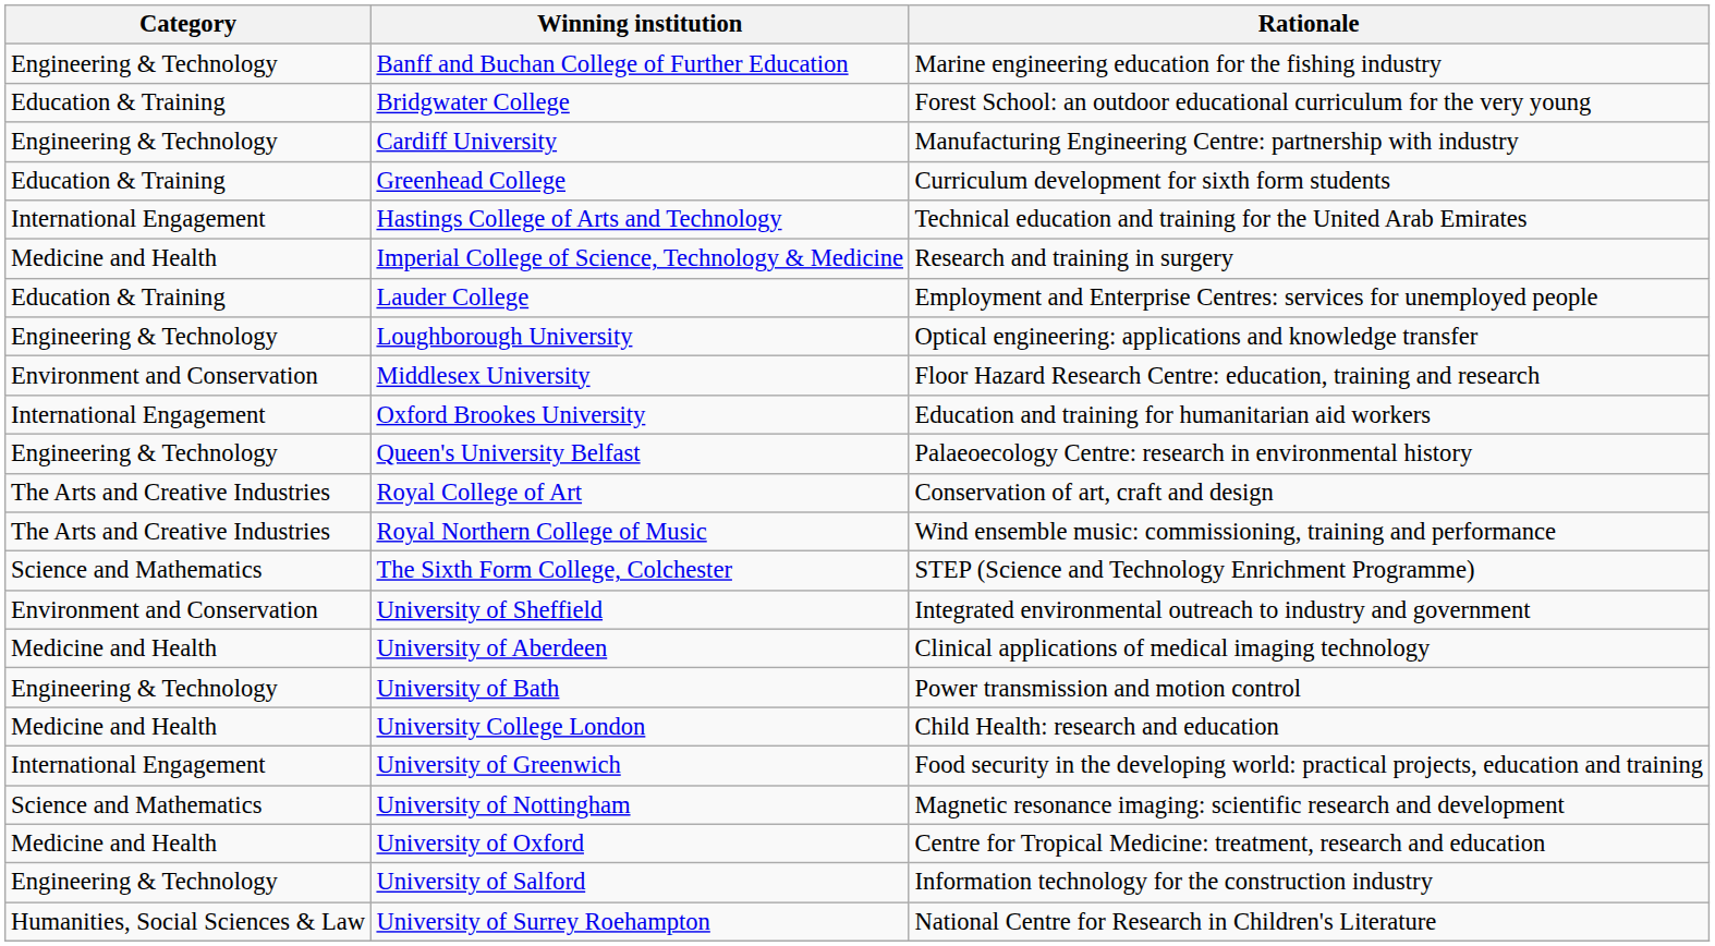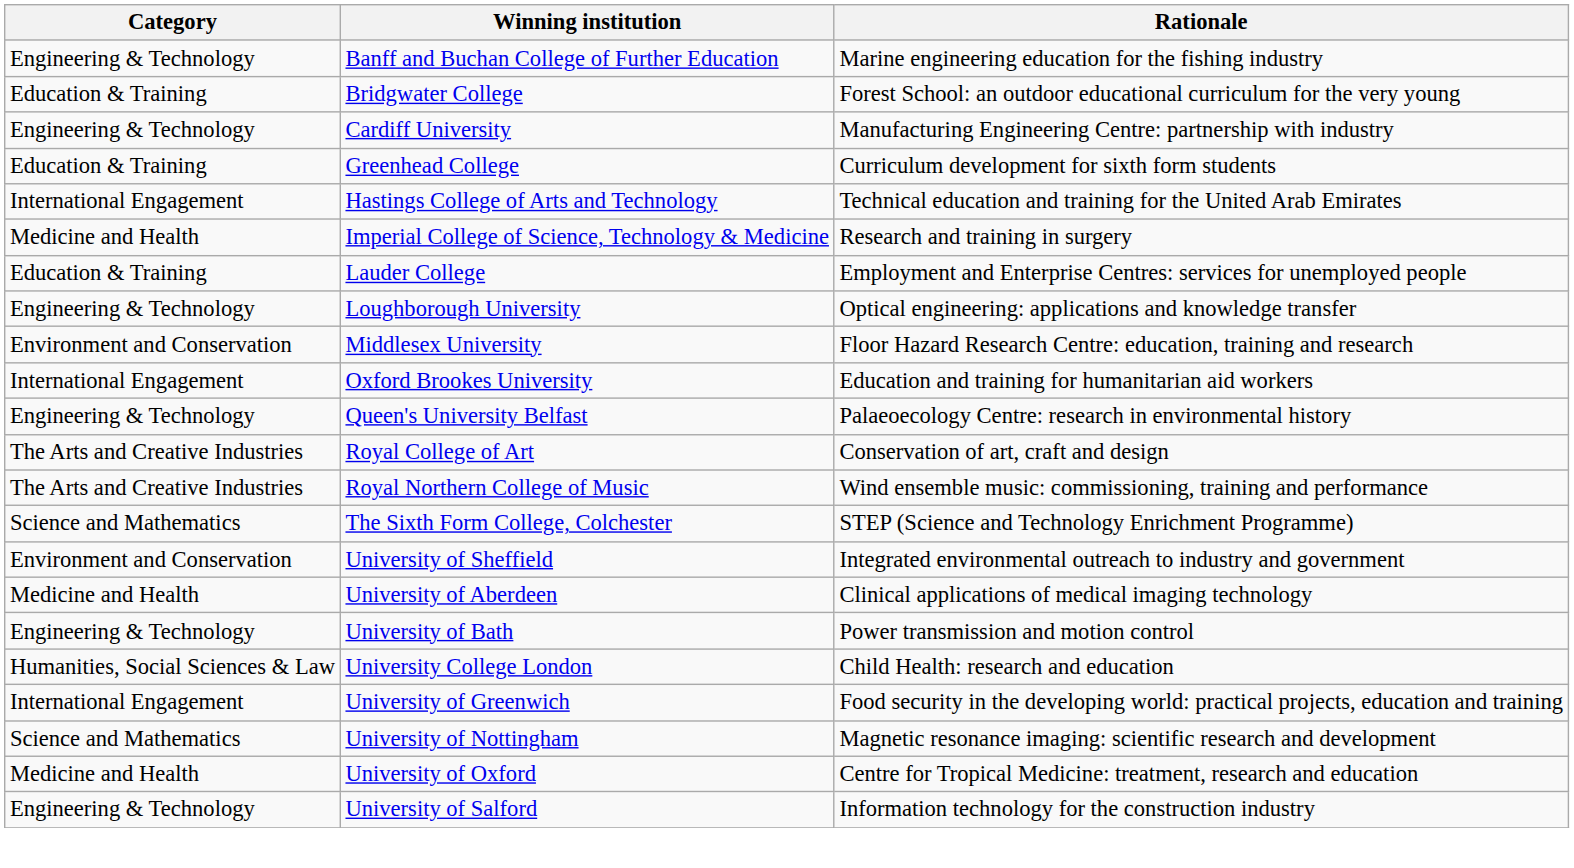University College London | Category: Medicine and Health -> Humanities, Social Sciences & Law
- row: Humanities, Social Sciences & Law | University of Surrey Roehampton | National Centre for Research in Children's Literature
